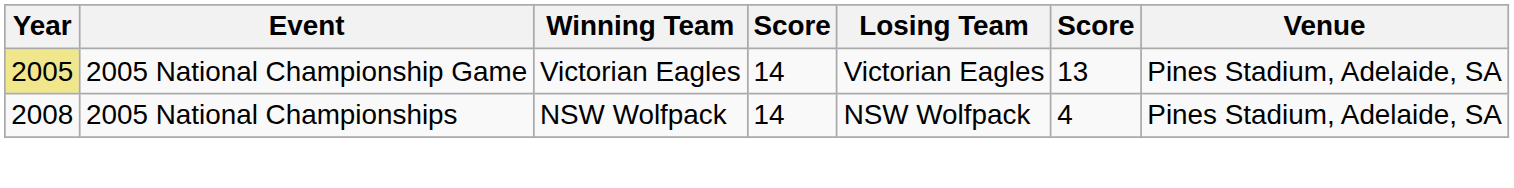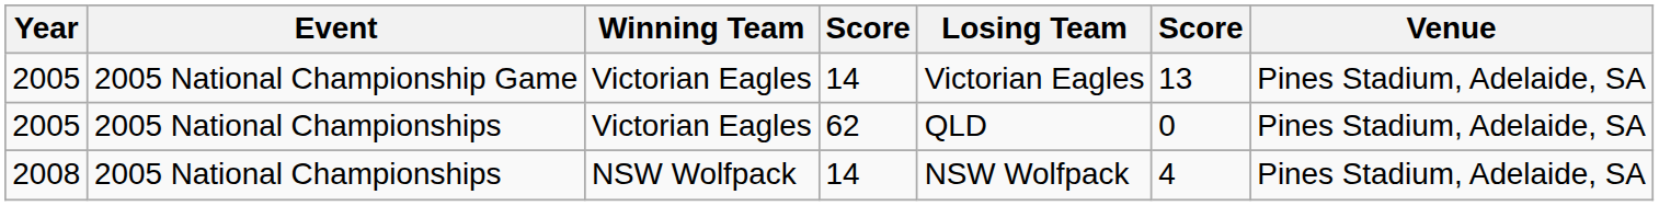2005 National Championship Game | Year: khaki background -> no background
+ row: 2005 | 2005 National Championships | Victorian Eagles | 62 | QLD | 0 | Pines Stadium, Adelaide, SA
